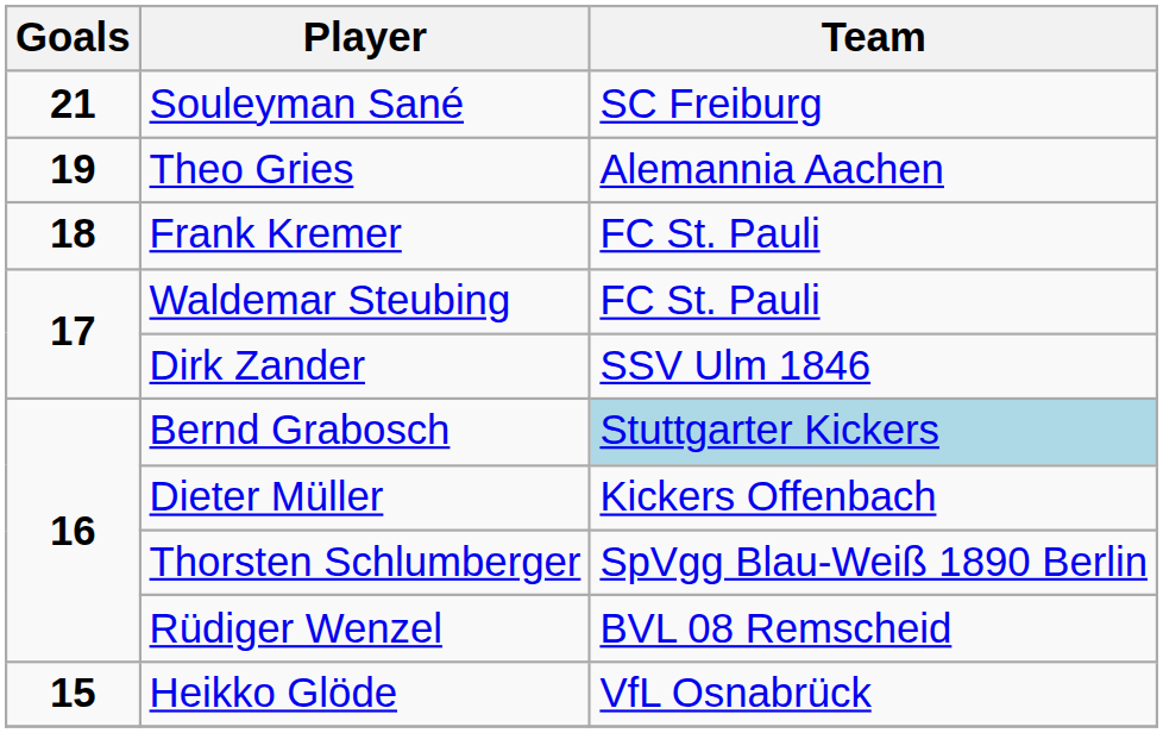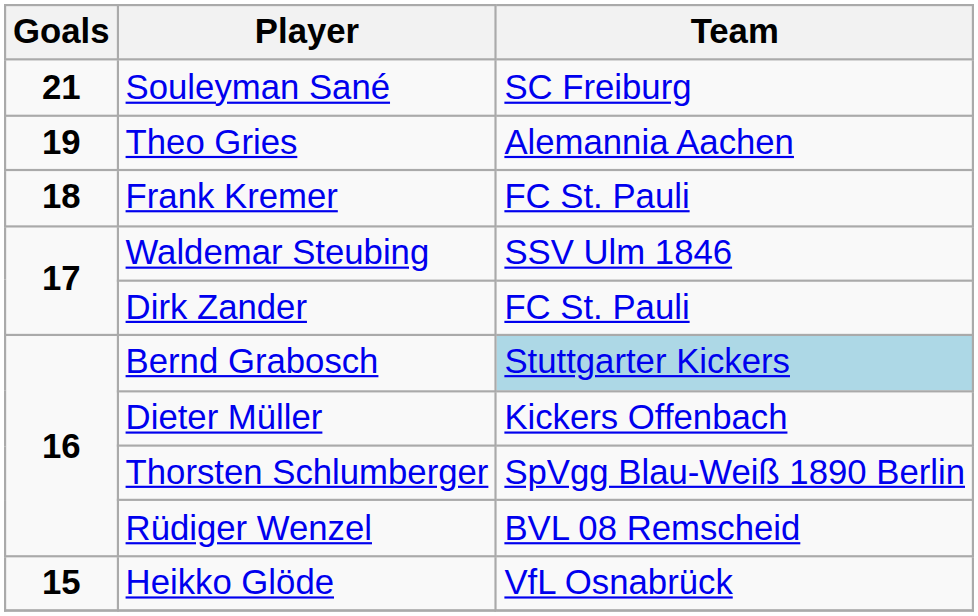Waldemar Steubing | Team: FC St. Pauli -> SSV Ulm 1846
Dirk Zander | Team: SSV Ulm 1846 -> FC St. Pauli
